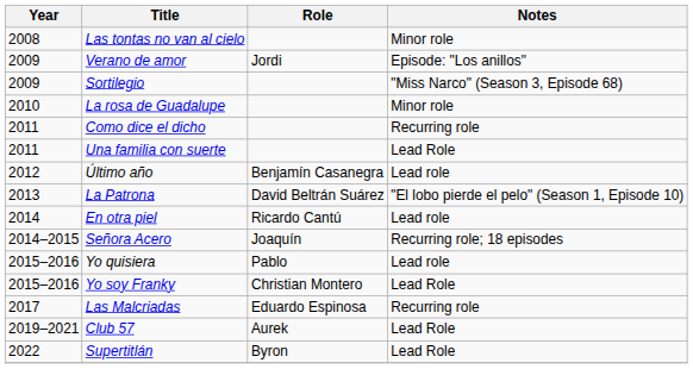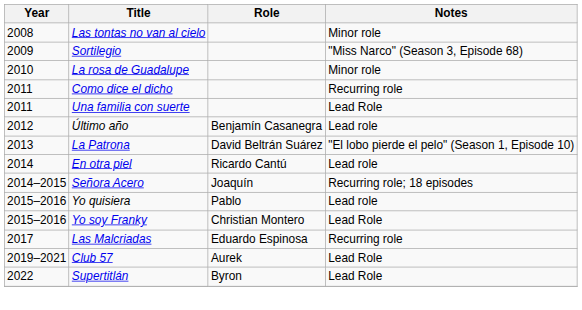- row: 2009 | Verano de amor | Jordi | Episode: "Los anillos"
